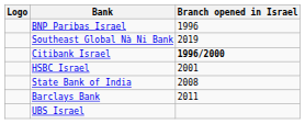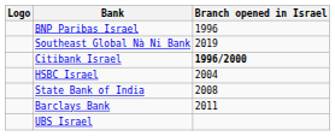HSBC Israel | Branch opened in Israel: 2001 -> 2004
